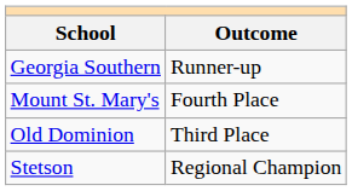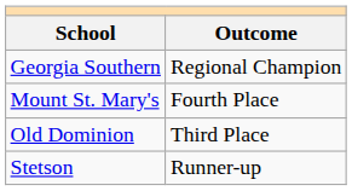Georgia Southern | Outcome: Runner-up -> Regional Champion
Stetson | Outcome: Regional Champion -> Runner-up
